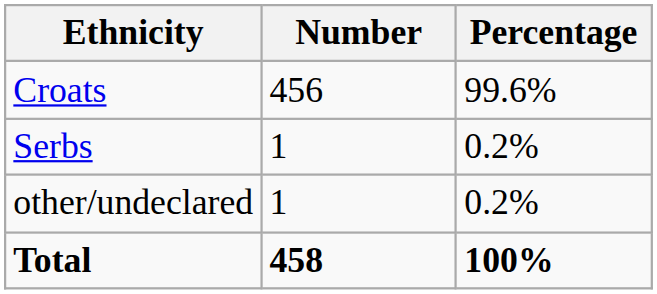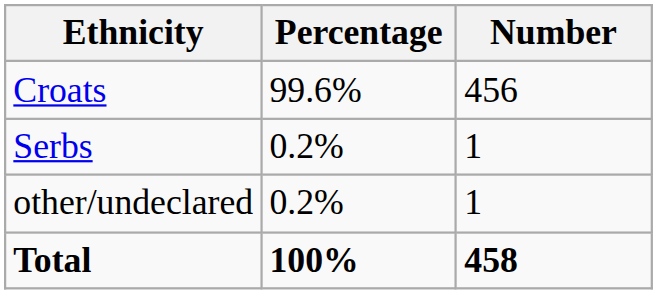columns swapped: Number <-> Percentage
